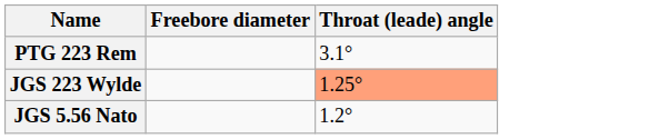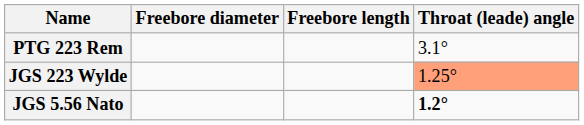+ column: Freebore length
JGS 5.56 Nato | Throat (leade) angle: normal -> bold
